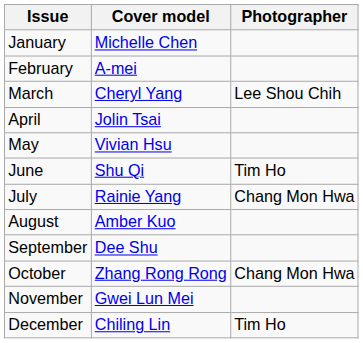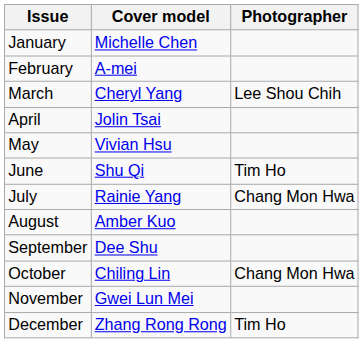October | Cover model: Zhang Rong Rong -> Chiling Lin
December | Cover model: Chiling Lin -> Zhang Rong Rong
